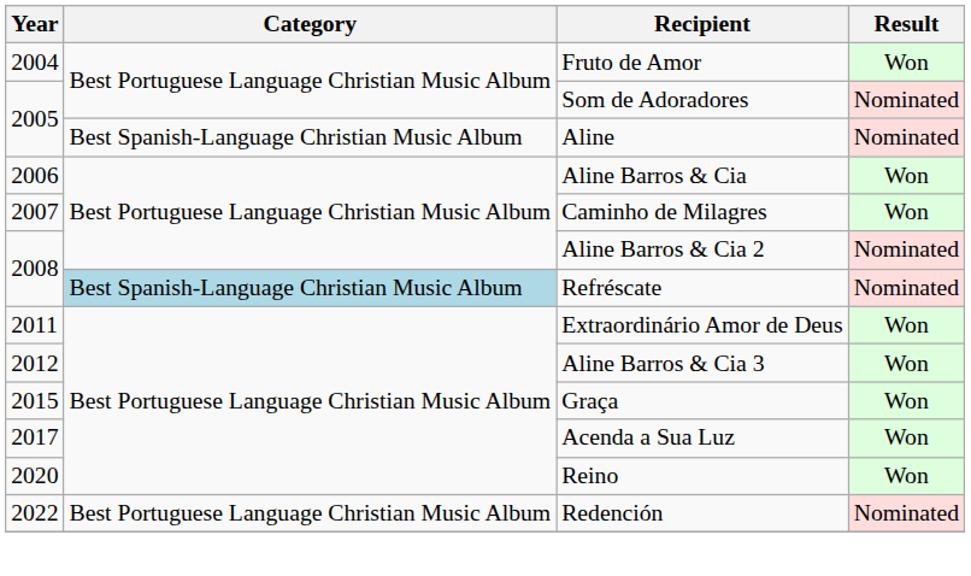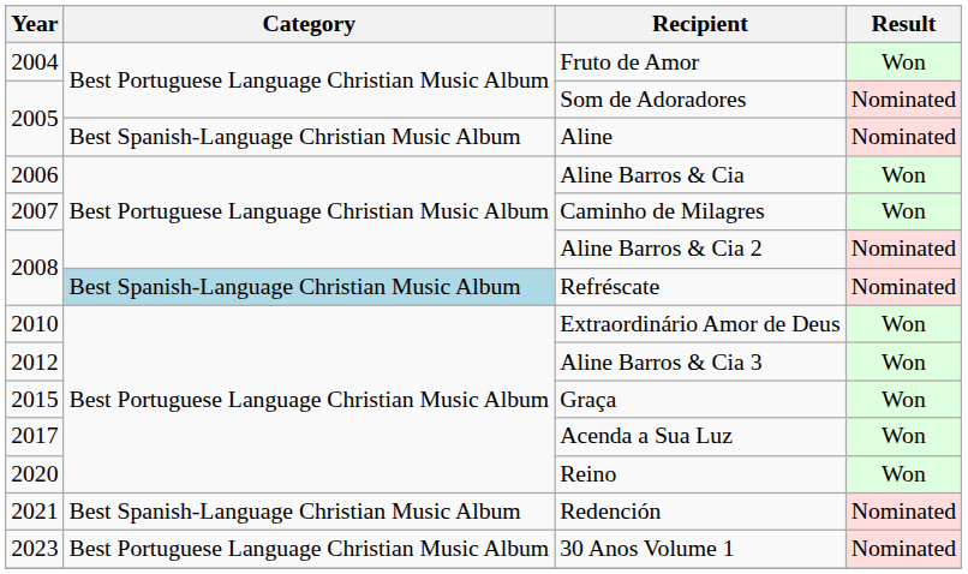Extraordinário Amor de Deus | Year: 2011 -> 2010
Redención | Year: 2022 -> 2021
Redención | Category: Best Portuguese Language Christian Music Album -> Best Spanish-Language Christian Music Album
+ row: 2023 | Best Portuguese Language Christian Music Album | 30 Anos Volume 1 | Nominated
